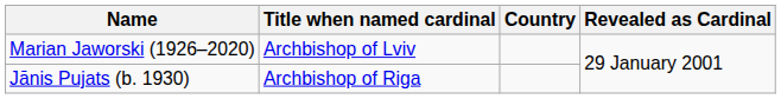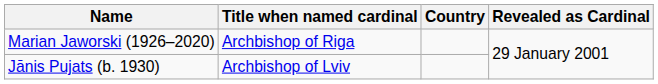Marian Jaworski (1926–2020) | Title when named cardinal: Archbishop of Lviv -> Archbishop of Riga
Jānis Pujats (b. 1930) | Title when named cardinal: Archbishop of Riga -> Archbishop of Lviv
